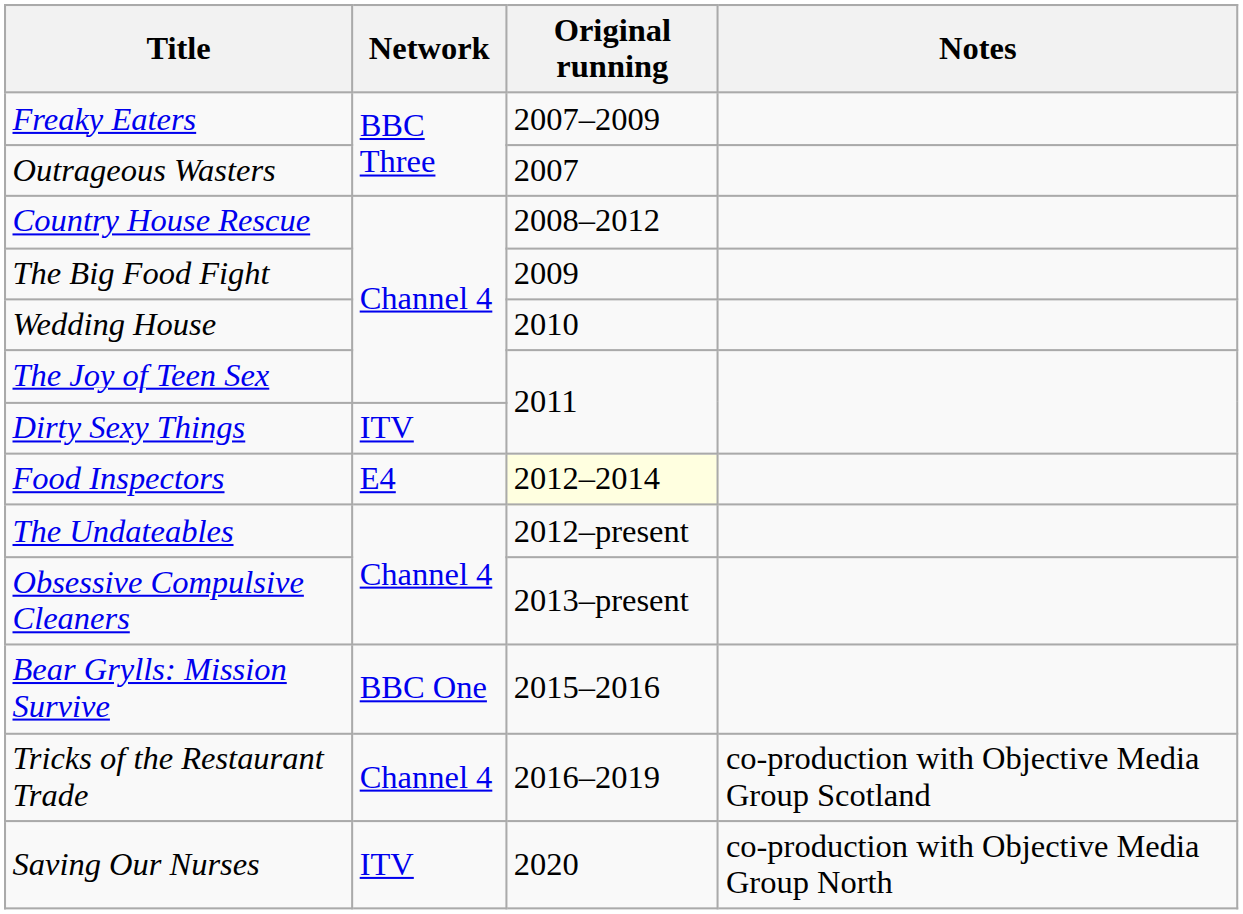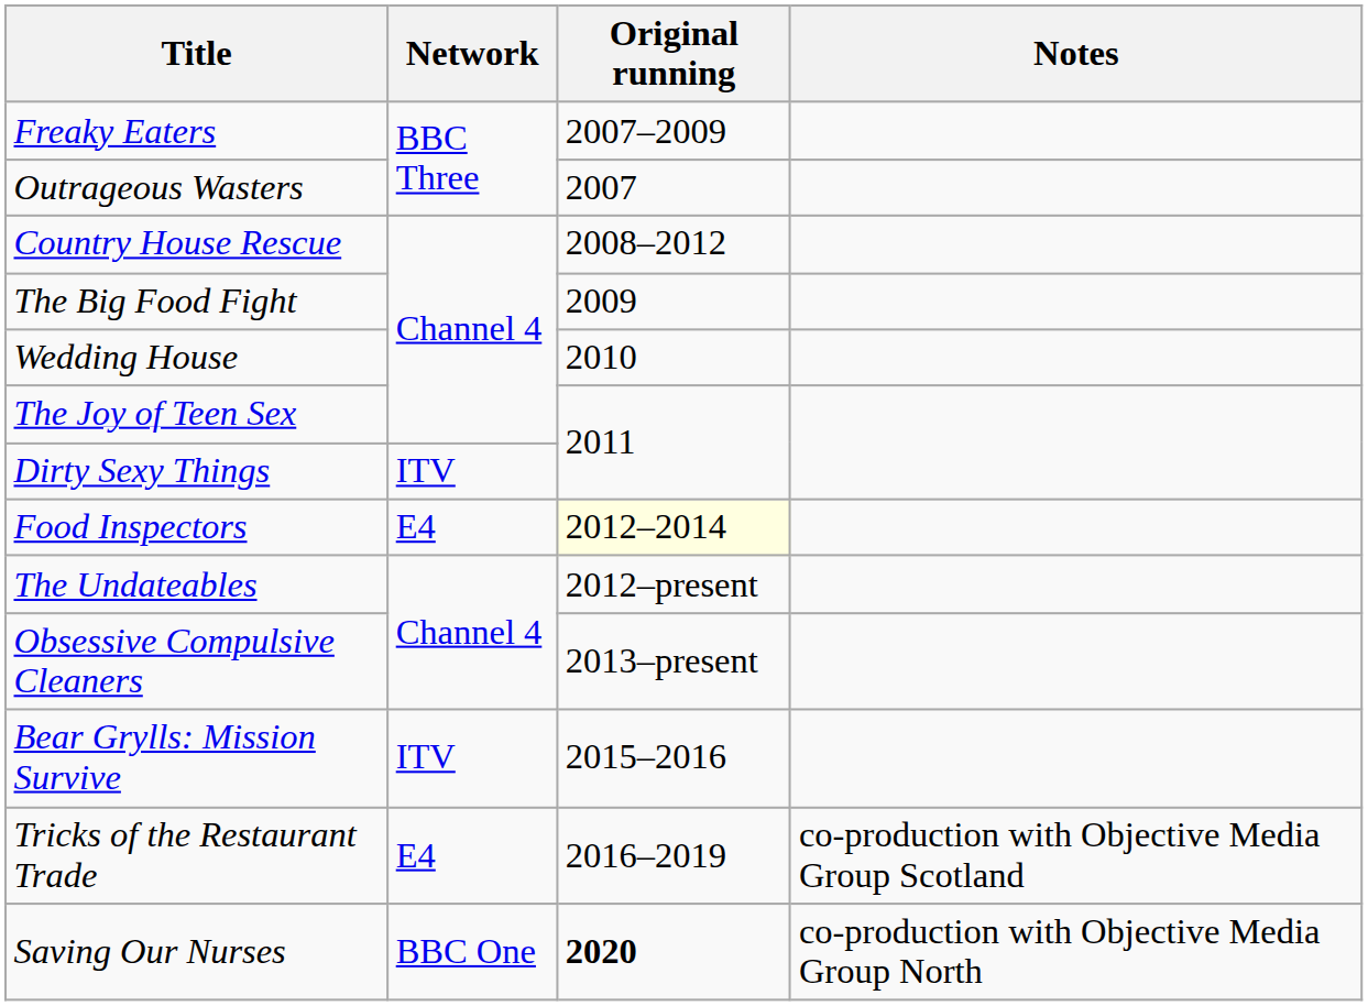Bear Grylls: Mission Survive | Network: BBC One -> ITV
Tricks of the Restaurant Trade | Network: Channel 4 -> E4
Saving Our Nurses | Network: ITV -> BBC One
Saving Our Nurses | Original running: normal -> bold
